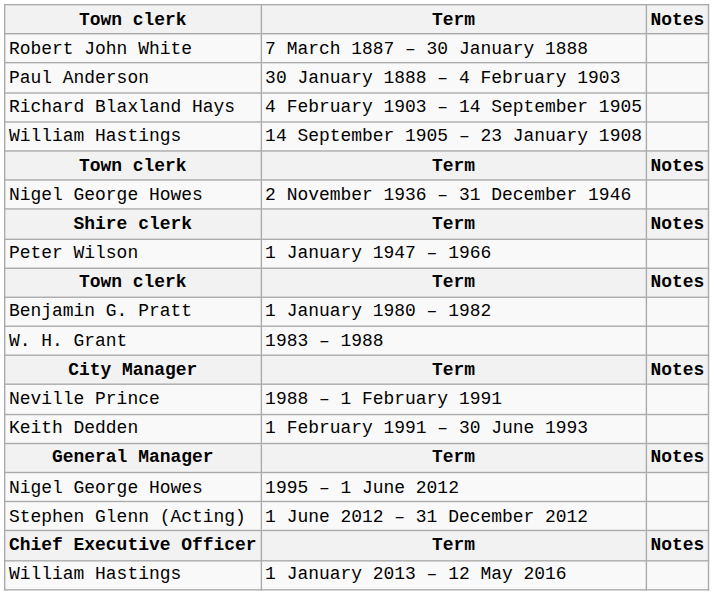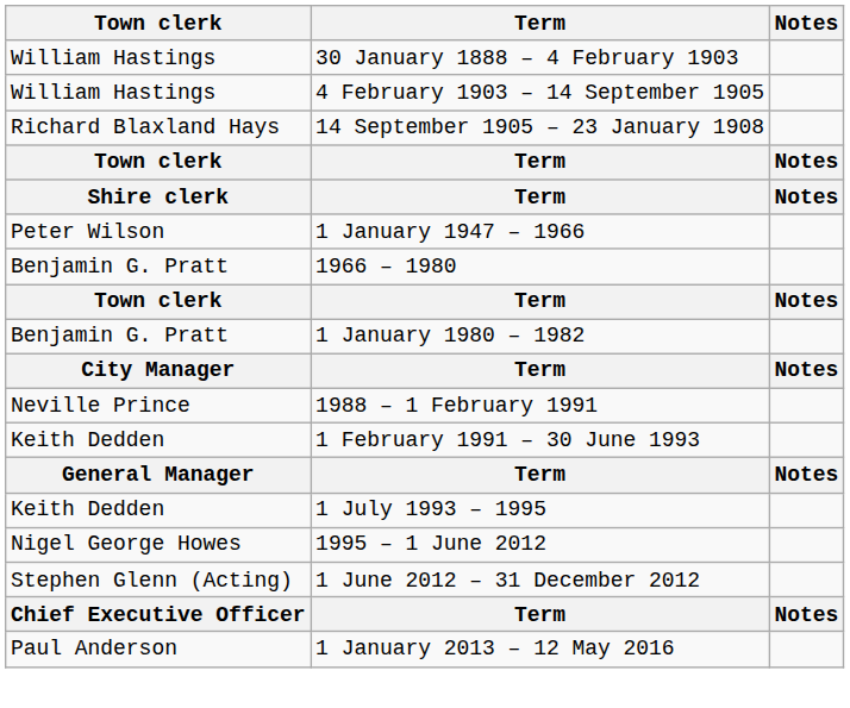- row: Robert John White | 7 March 1887 – 30 January 1888
30 January 1888 – 4 February 1903 | Town clerk: Paul Anderson -> William Hastings
4 February 1903 – 14 September 1905 | Town clerk: Richard Blaxland Hays -> William Hastings
14 September 1905 – 23 January 1908 | Town clerk: William Hastings -> Richard Blaxland Hays
- row: Nigel George Howes | 2 November 1936 – 31 December 1946
+ row: Benjamin G. Pratt | 1966 – 1980
- row: W. H. Grant | 1983 – 1988
+ row: Keith Dedden | 1 July 1993 – 1995
1 January 2013 – 12 May 2016 | Town clerk: William Hastings -> Paul Anderson
